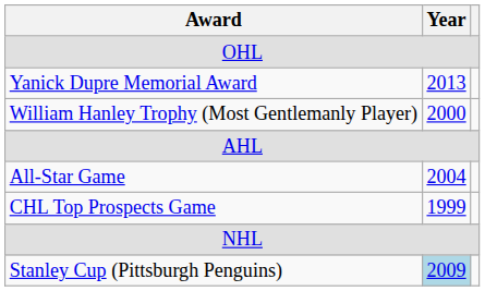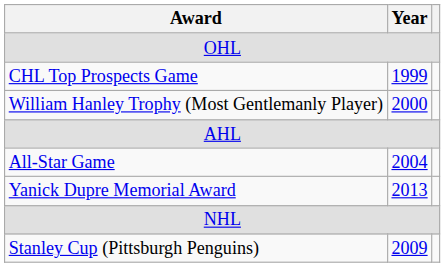rows swapped: CHL Top Prospects Game <-> Yanick Dupre Memorial Award
Stanley Cup (Pittsburgh Penguins) | Year: lightblue background -> no background
